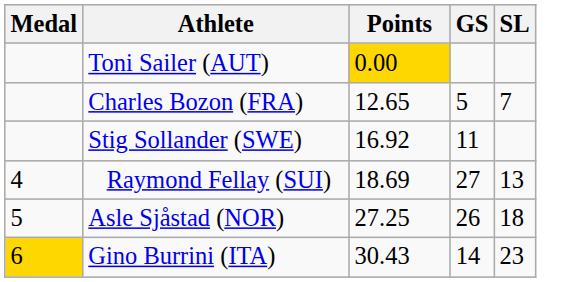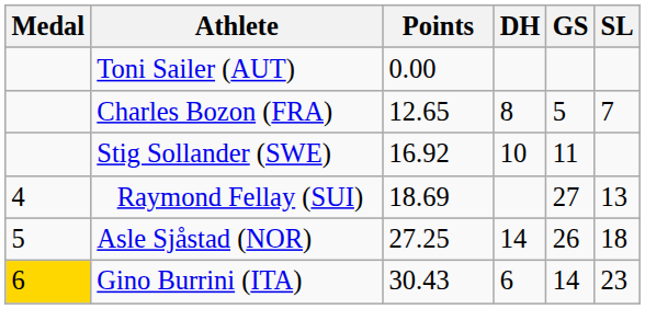+ column: DH | 8 | 10 | 14 | 6
Toni Sailer (AUT) | Points: gold background -> no background
